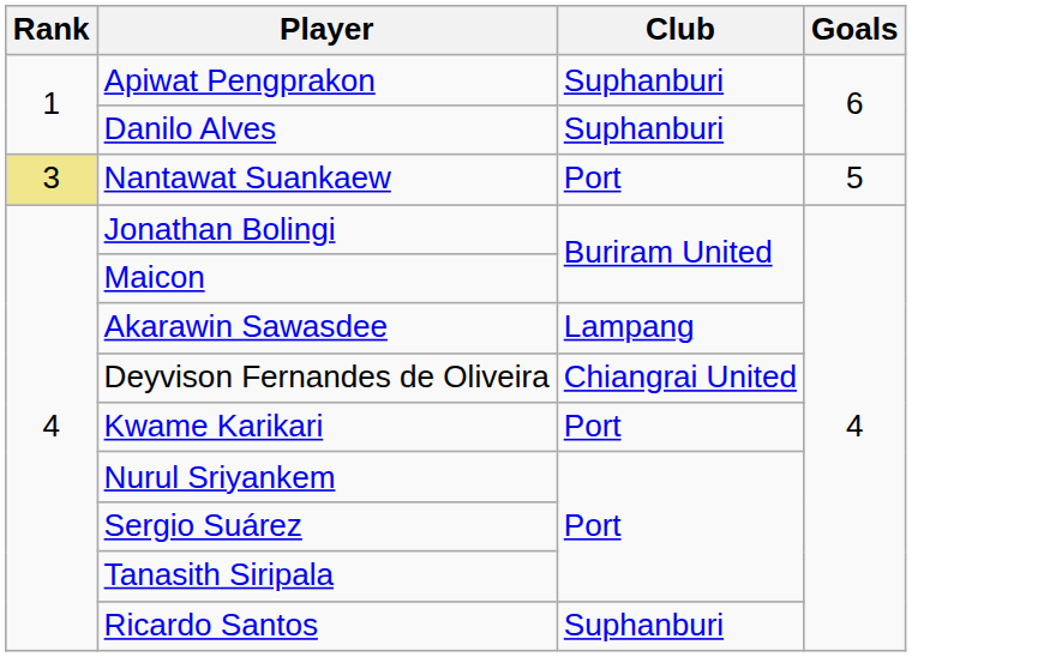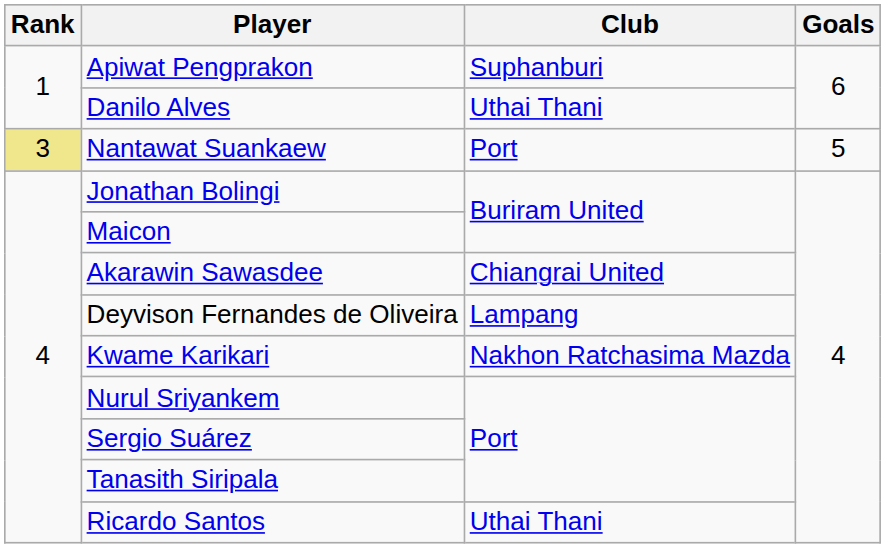Danilo Alves | Club: Suphanburi -> Uthai Thani
Akarawin Sawasdee | Club: Lampang -> Chiangrai United
Deyvison Fernandes de Oliveira | Club: Chiangrai United -> Lampang
Kwame Karikari | Club: Port -> Nakhon Ratchasima Mazda
Ricardo Santos | Club: Suphanburi -> Uthai Thani
